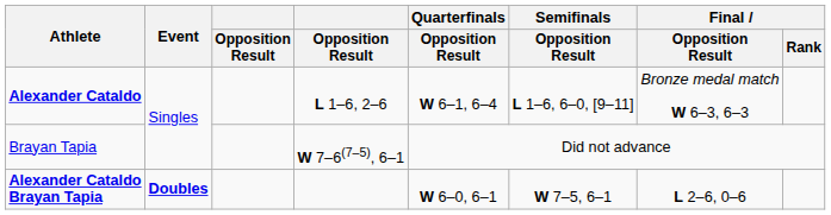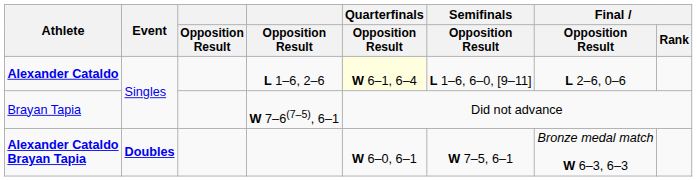Alexander Cataldo | Quarterfinals / Opposition Result: no background -> lightyellow background
Alexander Cataldo | Final / Opposition Result: Bronze medal match W 6–3, 6–3 -> L 2–6, 0–6
Alexander Cataldo Brayan Tapia | Final / Opposition Result: L 2–6, 0–6 -> Bronze medal match W 6–3, 6–3
